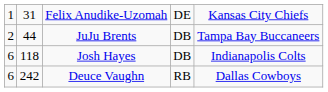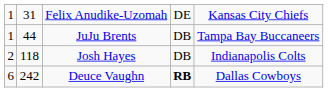JuJu Brents | column 1: 2 -> 1
Josh Hayes | column 1: 6 -> 2
Deuce Vaughn | column 4: normal -> bold
